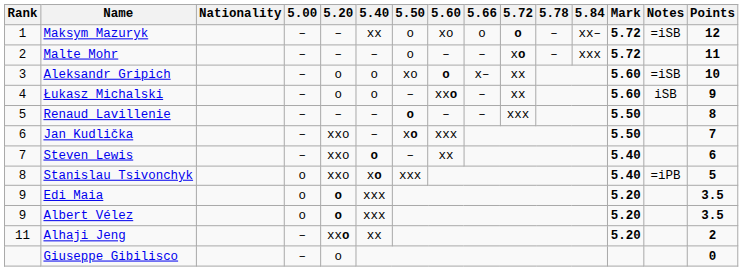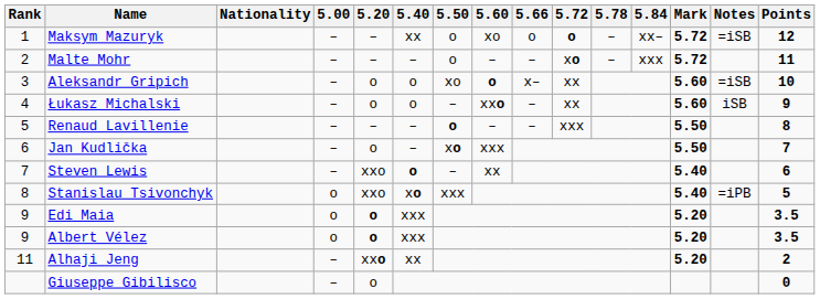Jan Kudlička | 5.20: xxo -> o
